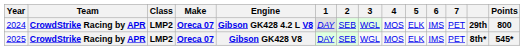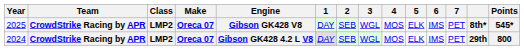rows swapped: 2024 <-> 2025
